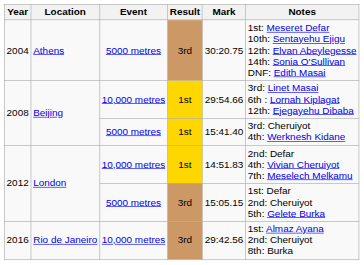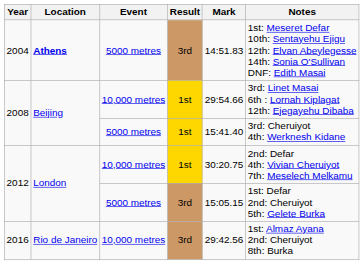2004 | Location: normal -> bold
2004 | Mark: 30:20.75 -> 14:51.83
2012 / 10,000 metres | Mark: 14:51.83 -> 30:20.75
